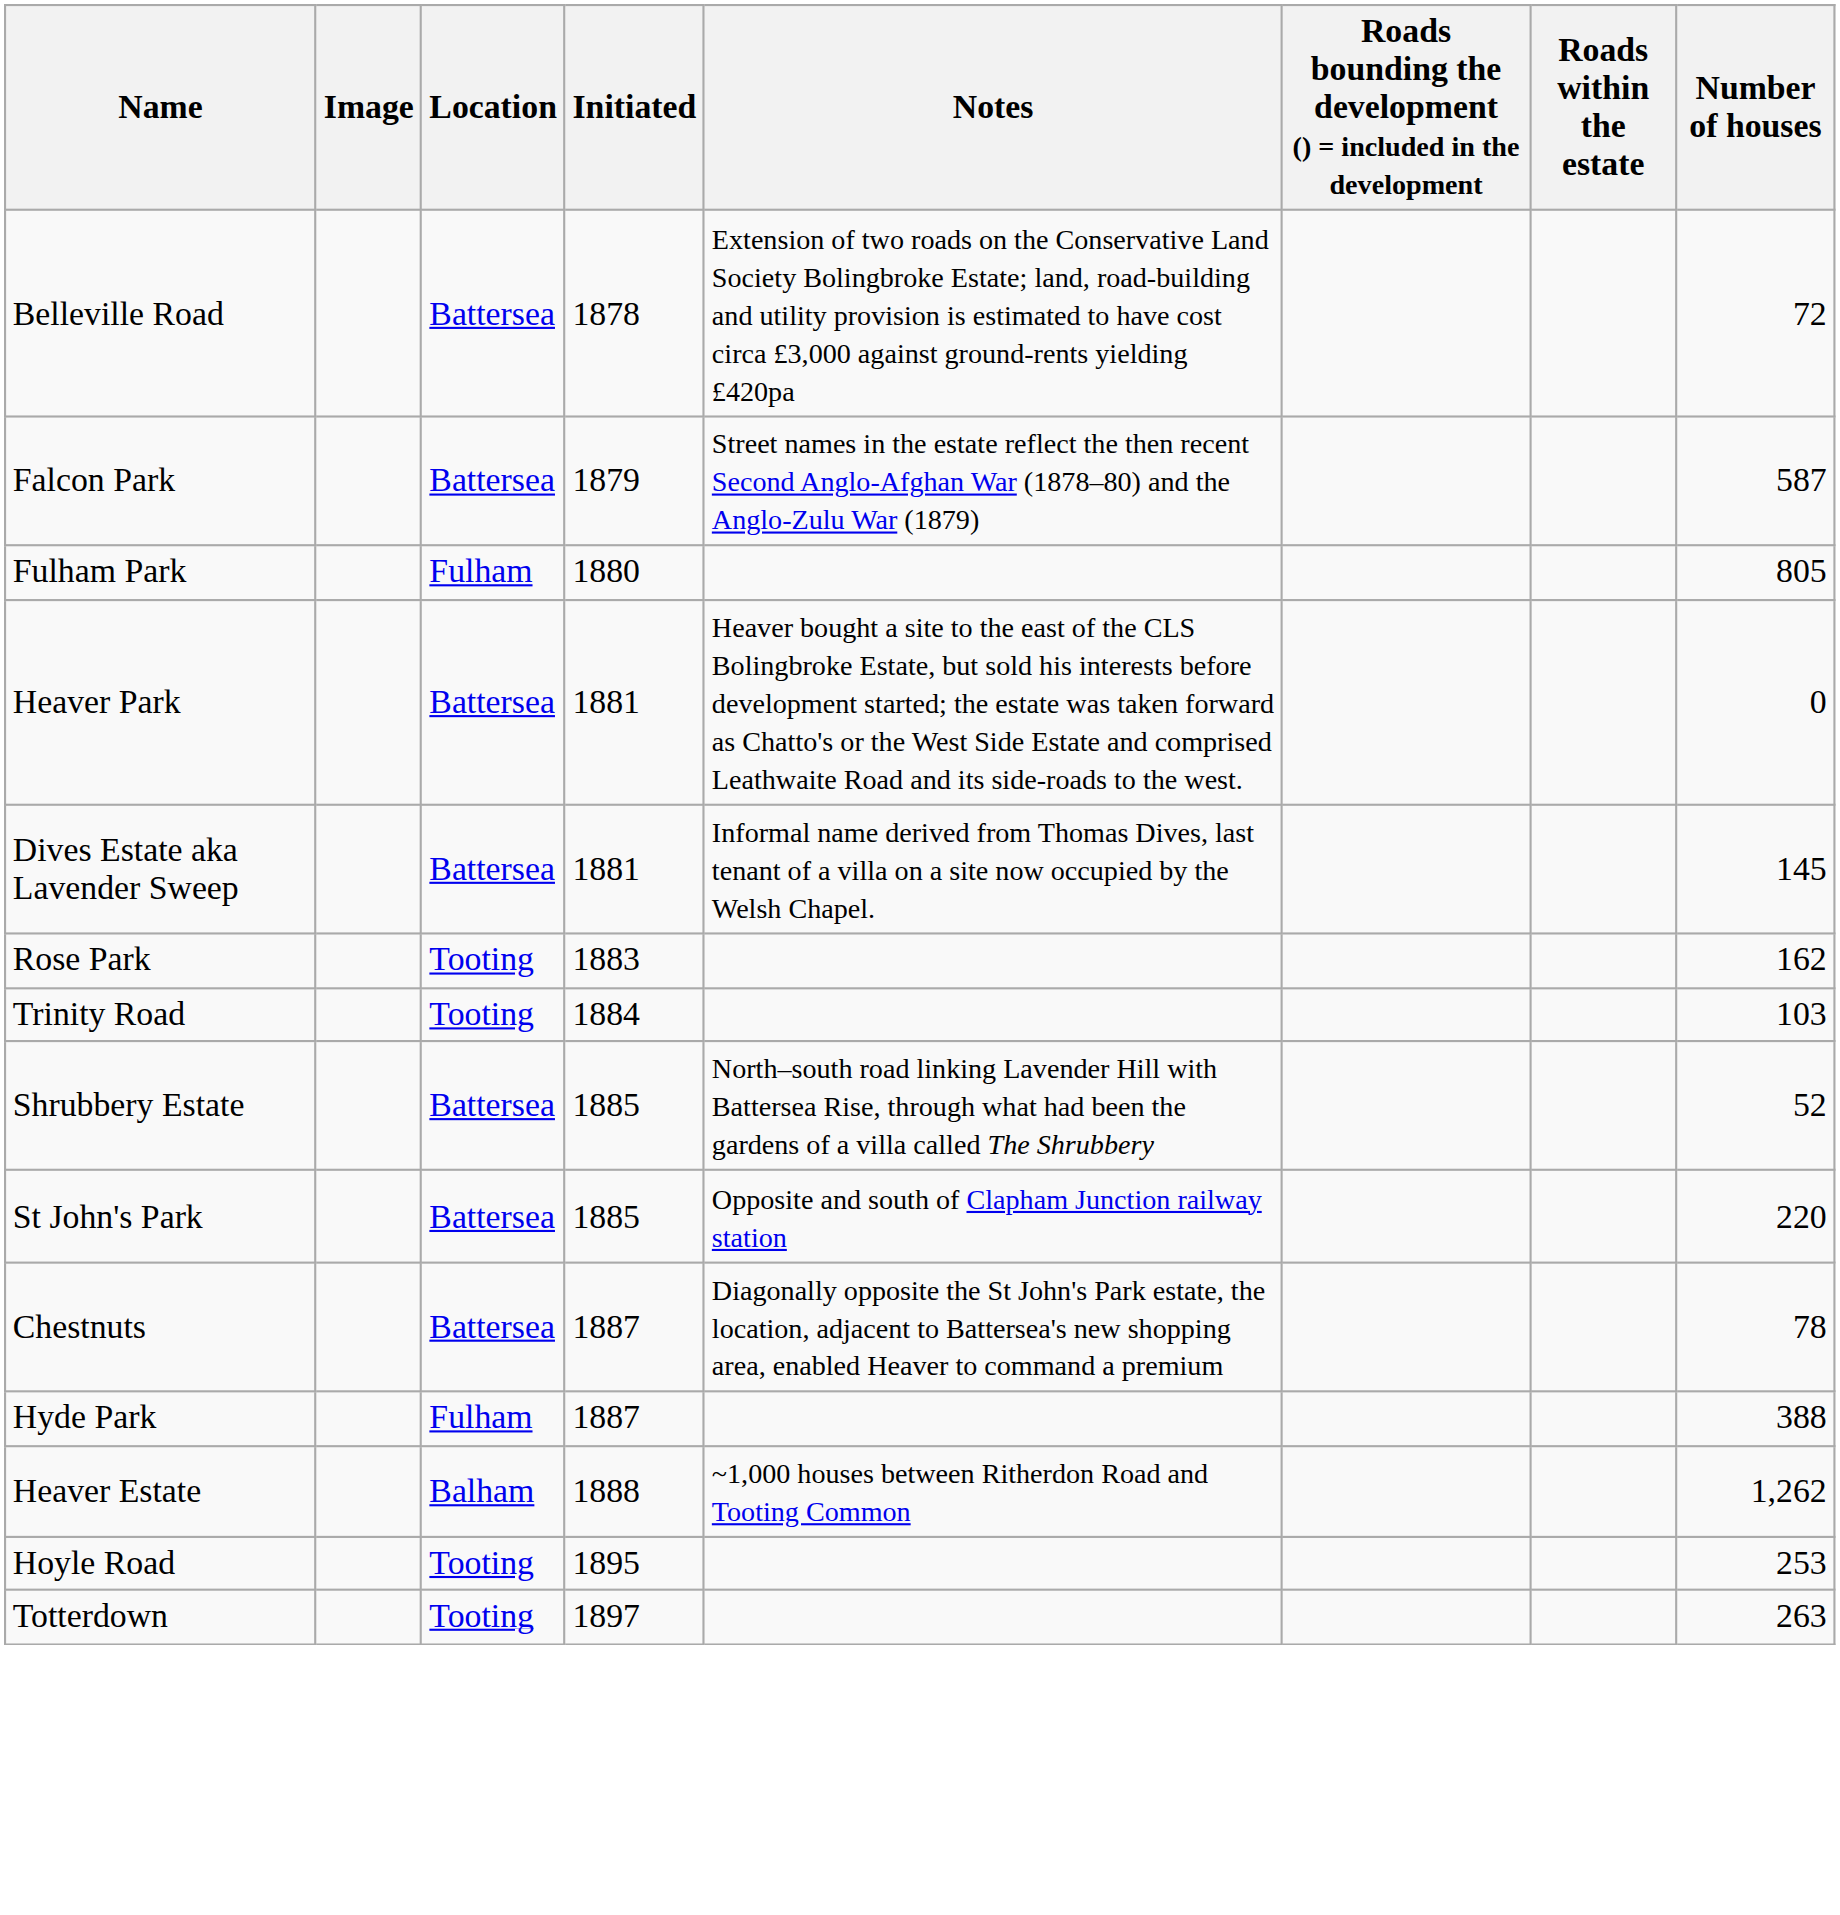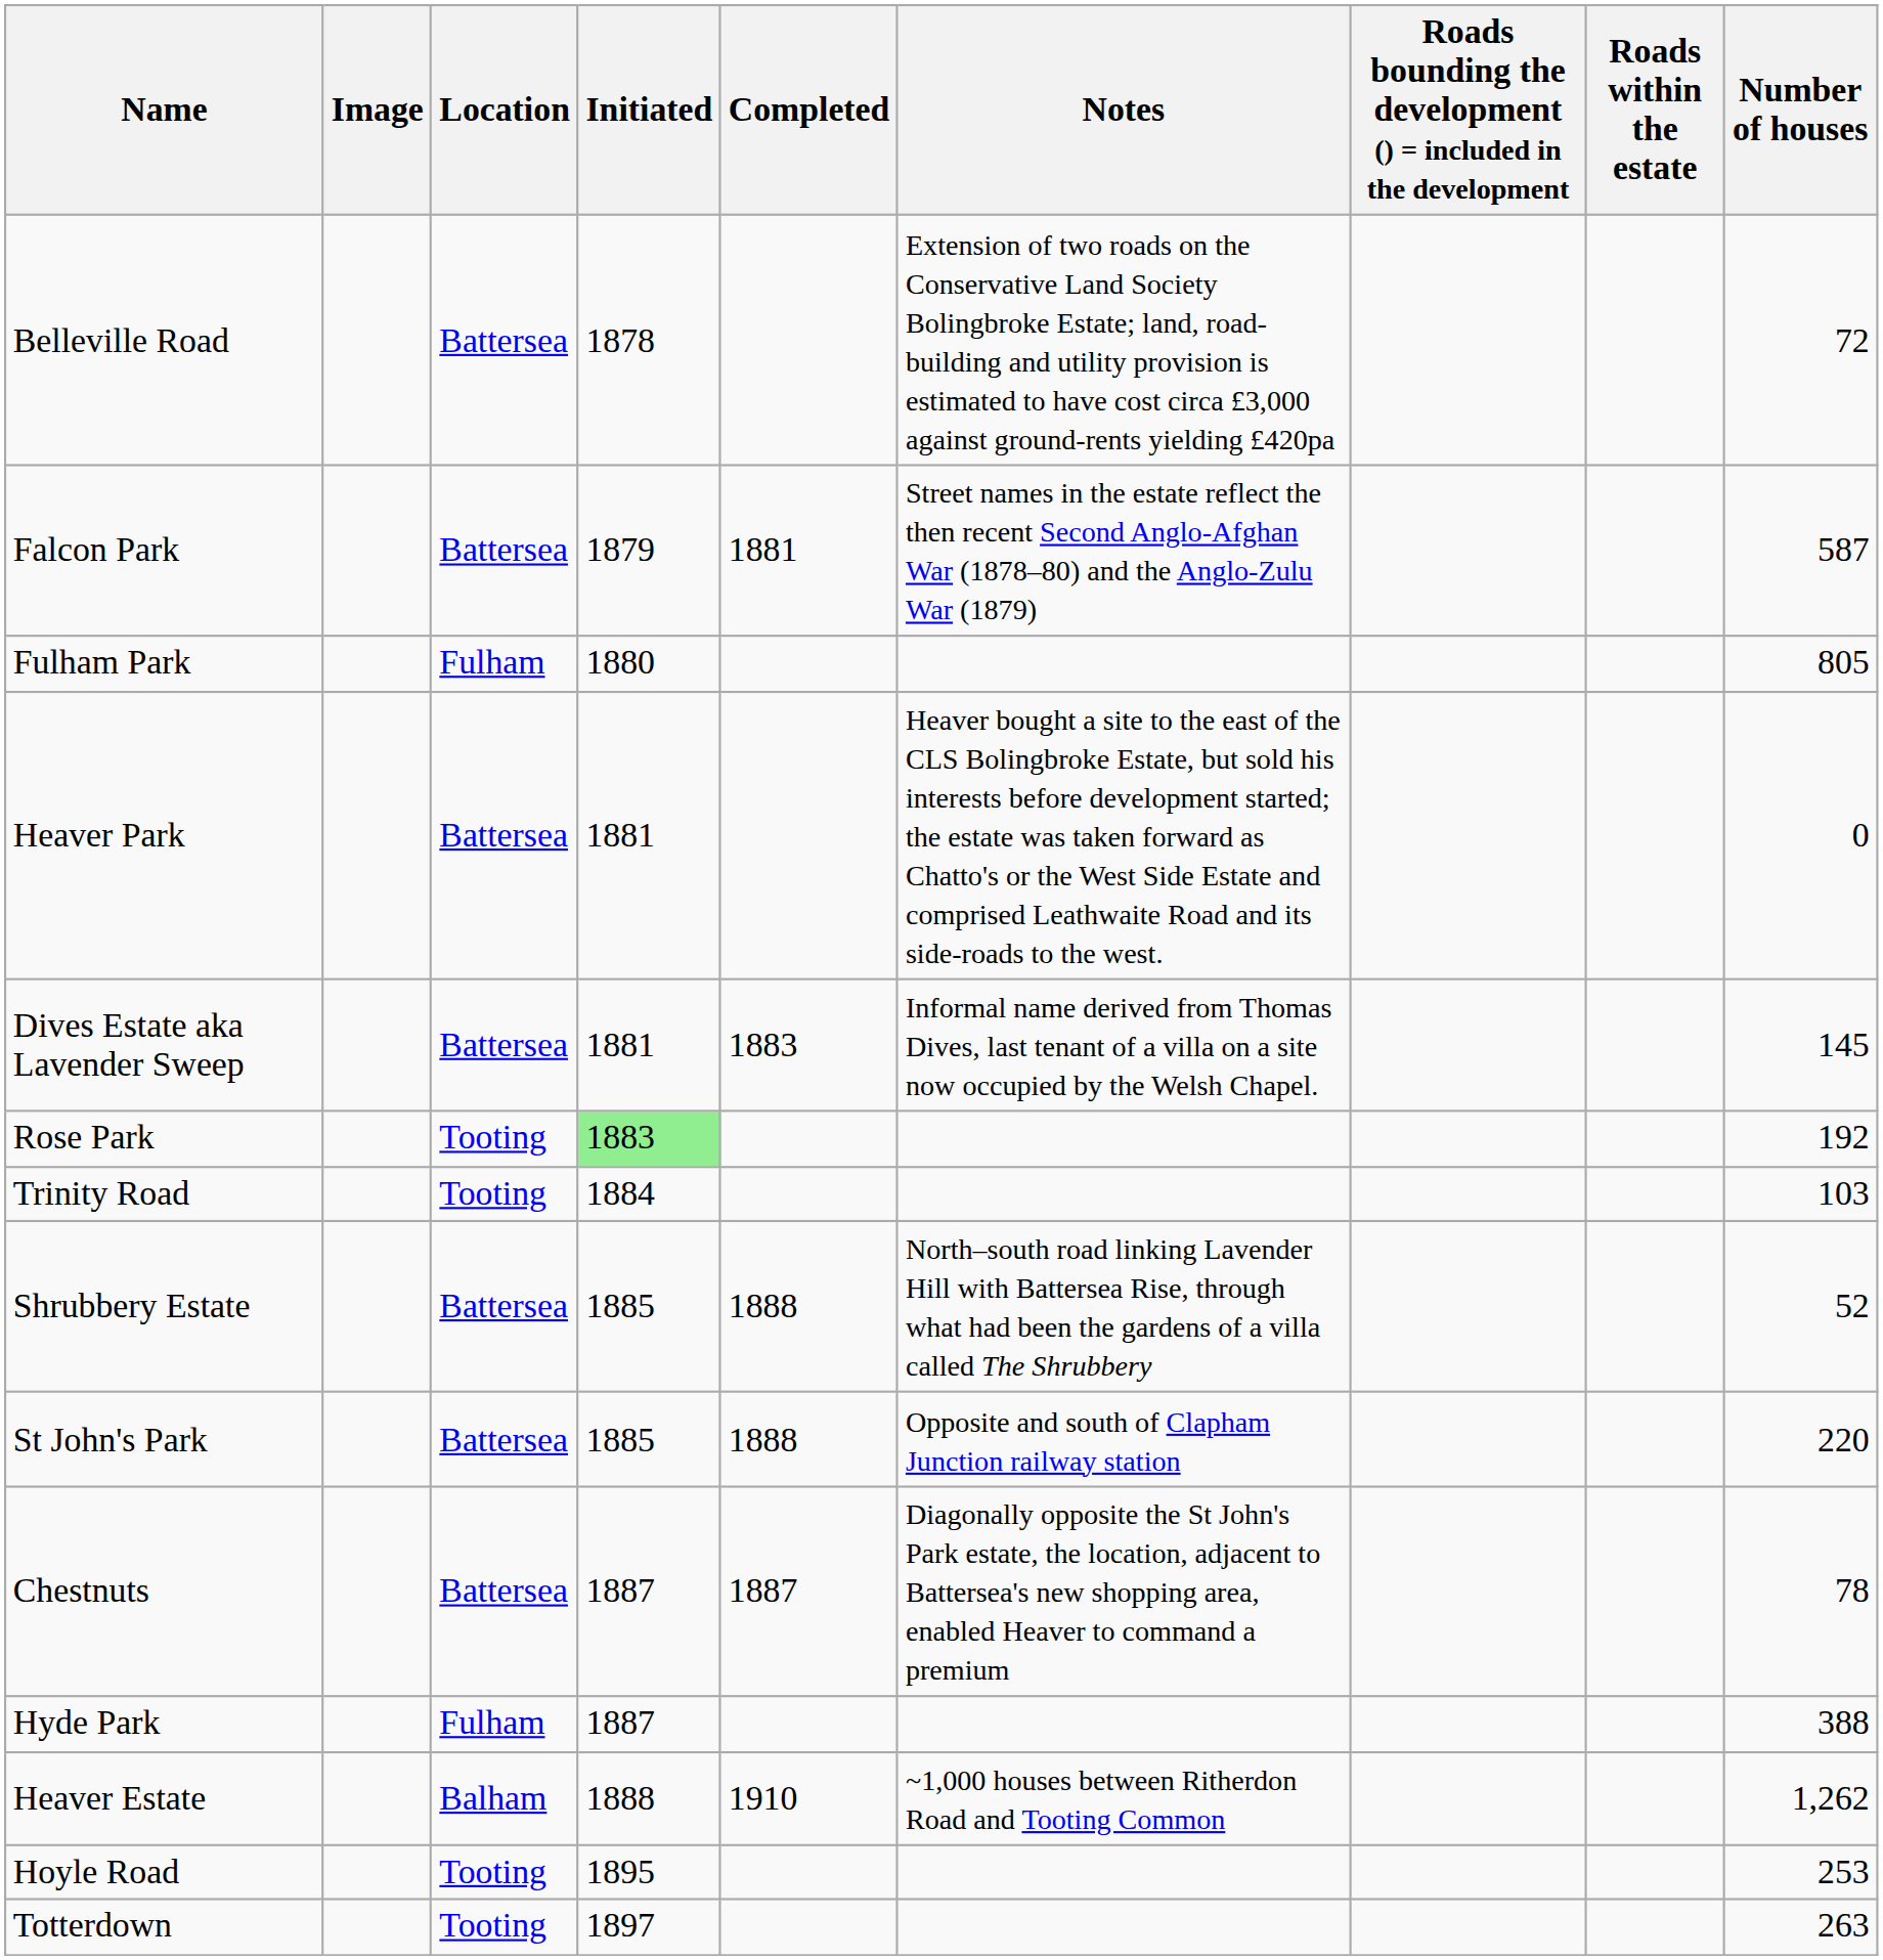+ column: Completed | 1881 | 1883 | 1888 | 1888 | 1887 | 1910
Rose Park | Initiated: no background -> lightgreen background
Rose Park | Number of houses: 162 -> 192
